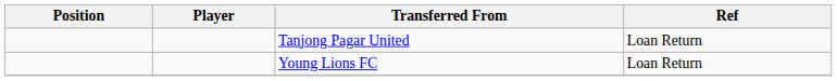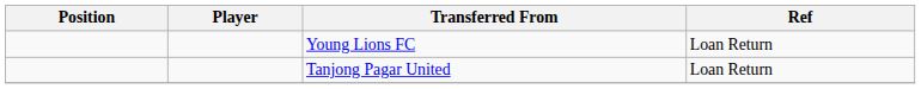rows swapped: Young Lions FC <-> Tanjong Pagar United
